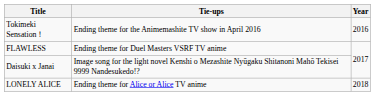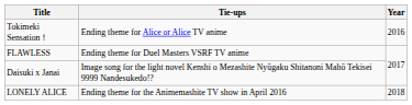Tokimeki Sensation！ | Tie-ups: Ending theme for the Animemashite TV show in April 2016 -> Ending theme for Alice or Alice TV anime
LONELY ALICE | Tie-ups: Ending theme for Alice or Alice TV anime -> Ending theme for the Animemashite TV show in April 2016
